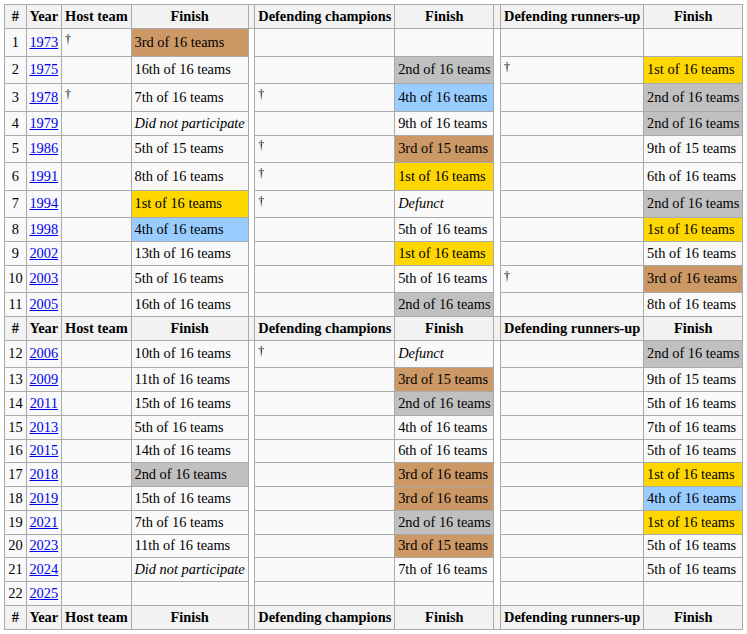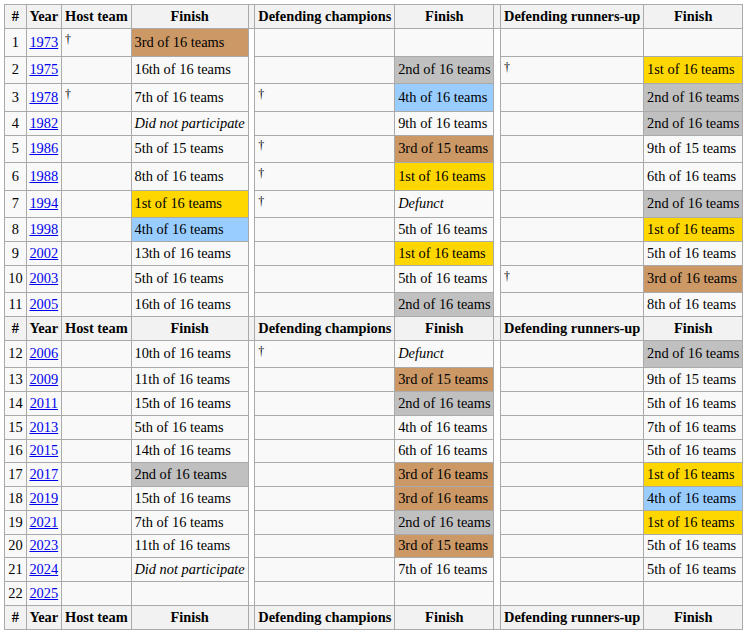4 | Year: 1979 -> 1982
6 | Year: 1991 -> 1988
17 | Year: 2018 -> 2017
